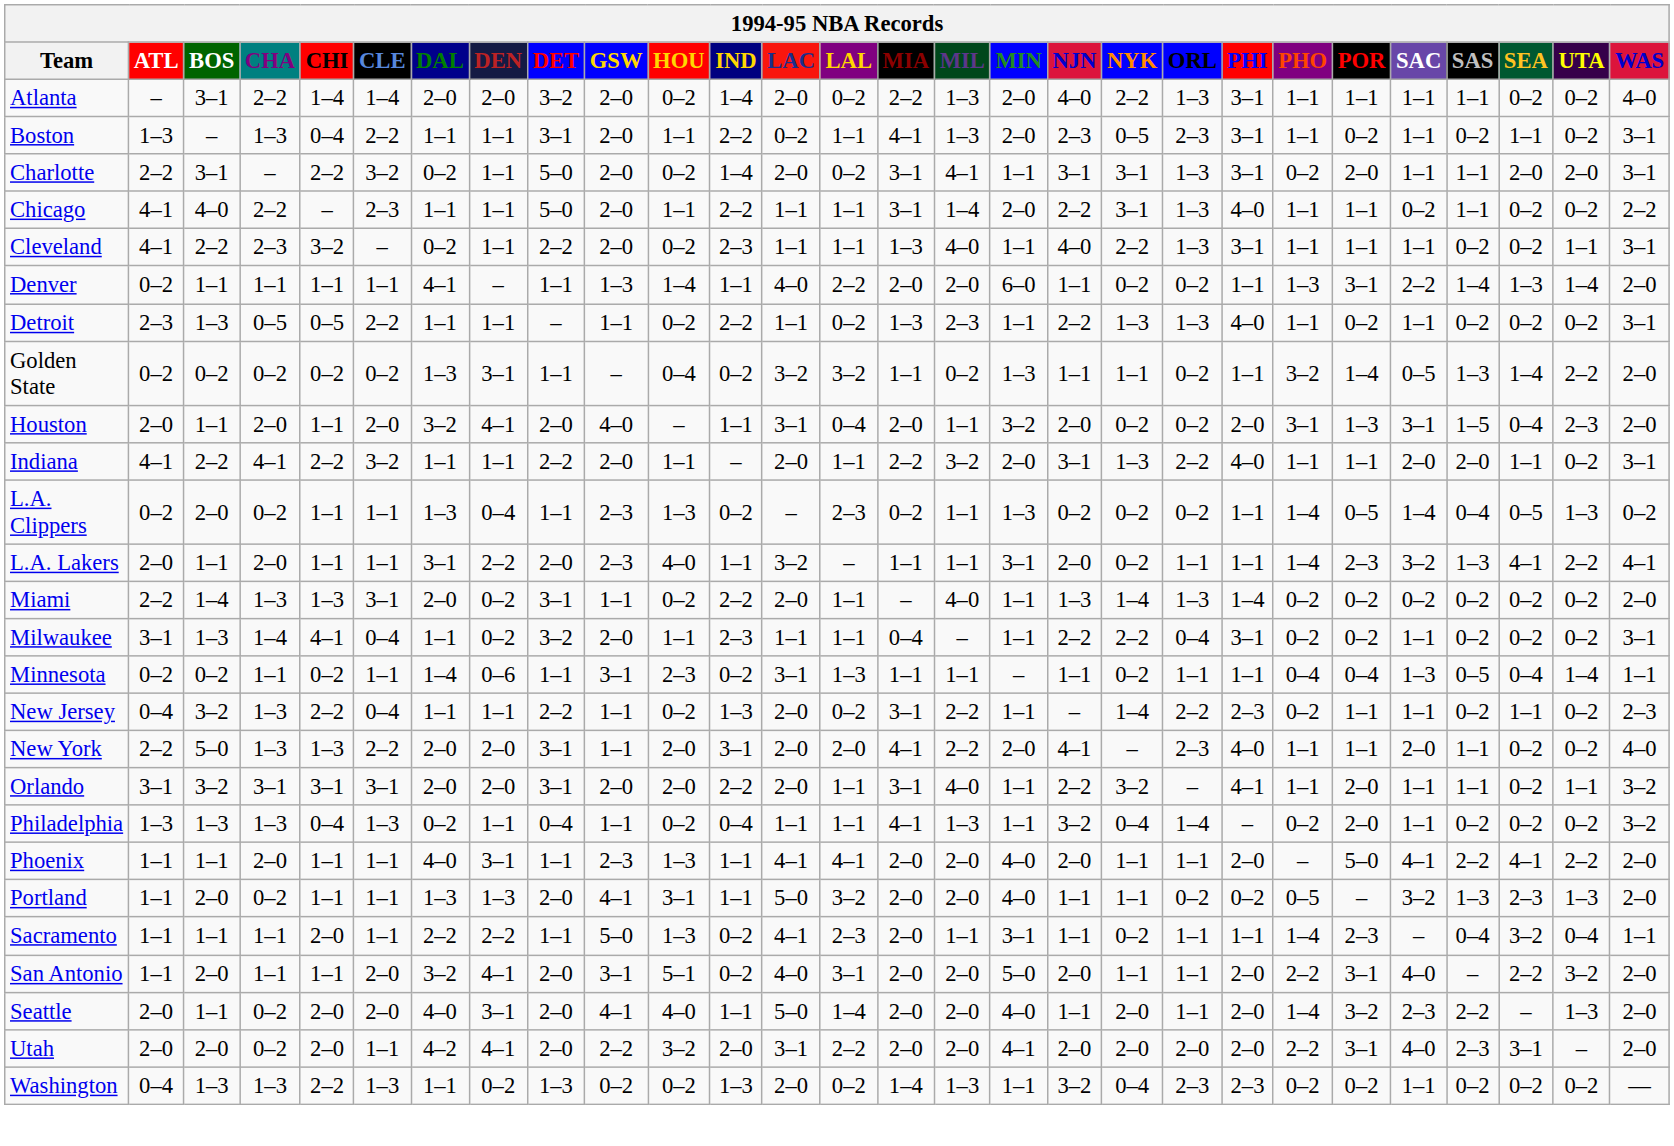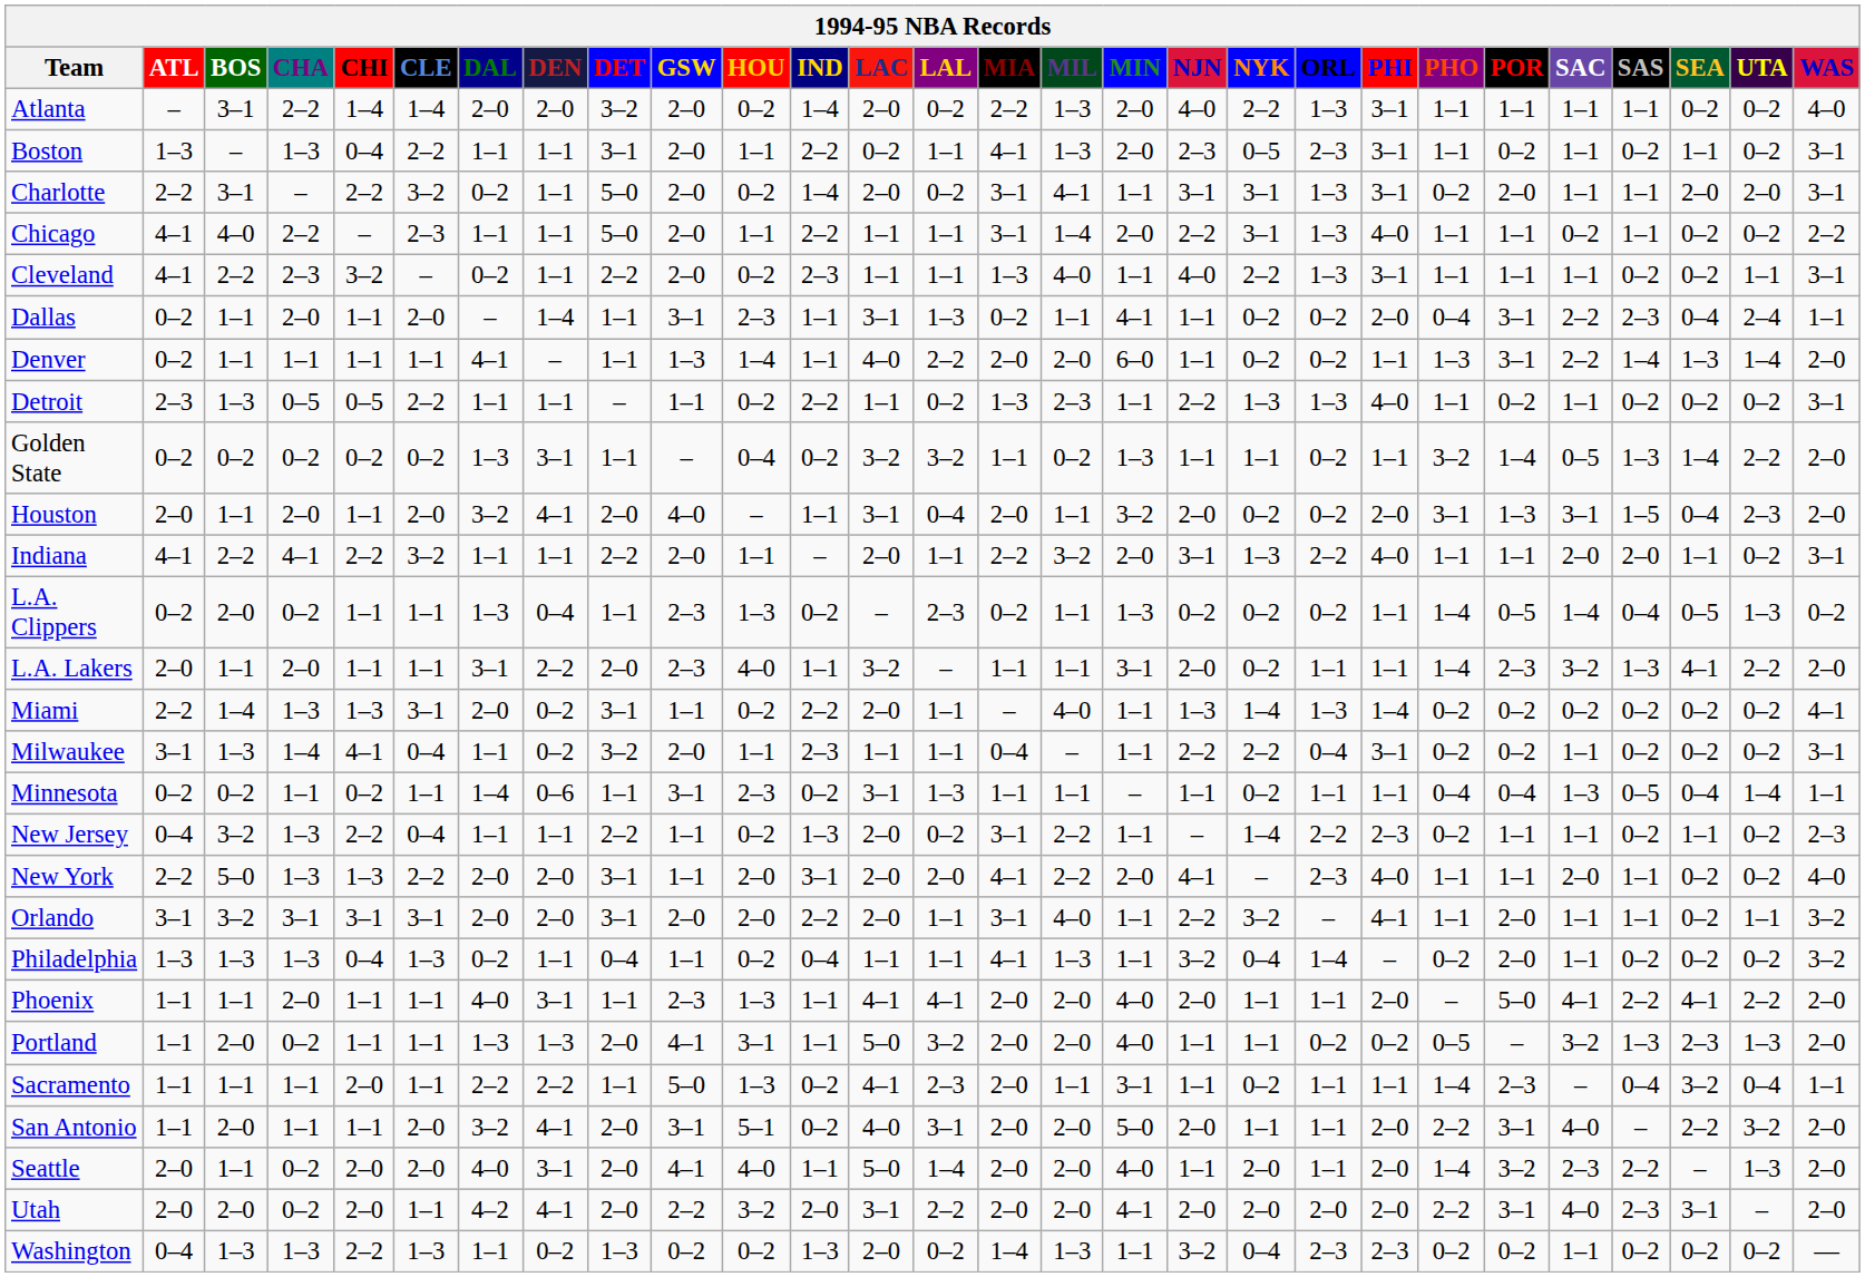+ row: Dallas | 0–2 | 1–1 | 2–0 | 1–1 | 2–0 | – | 1–4 | 1–1 | 3–1 | 2–3 | 1–1 | 3–1 | 1–3 | 0–2 | 1–1 | 4–1 | 1–1 | 0–2 | 0–2 | 2–0 | 0–4 | 3–1 | 2–2 | 2–3 | 0–4 | 2–4 | 1–1
L.A. Lakers | WAS: 4–1 -> 2–0
Miami | WAS: 2–0 -> 4–1
